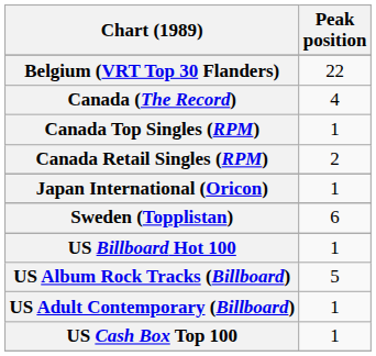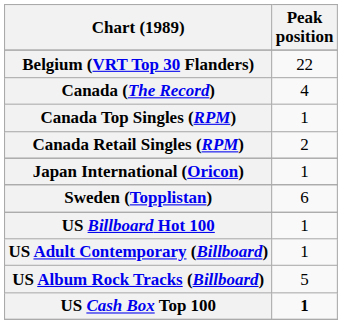rows swapped: US Adult Contemporary (Billboard) <-> US Album Rock Tracks (Billboard)
US Cash Box Top 100 | Peak position: normal -> bold
